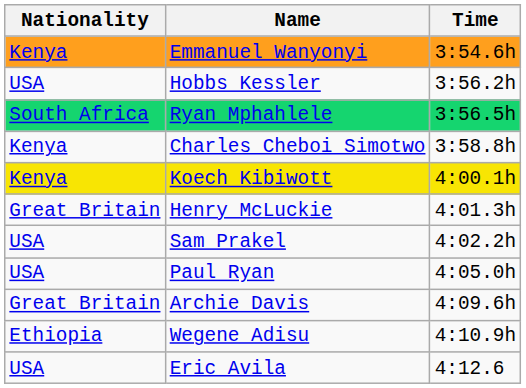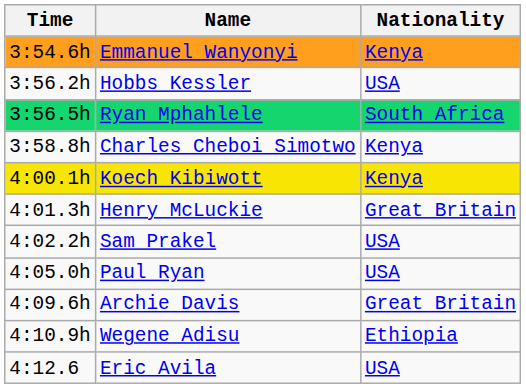columns swapped: Time <-> Nationality
